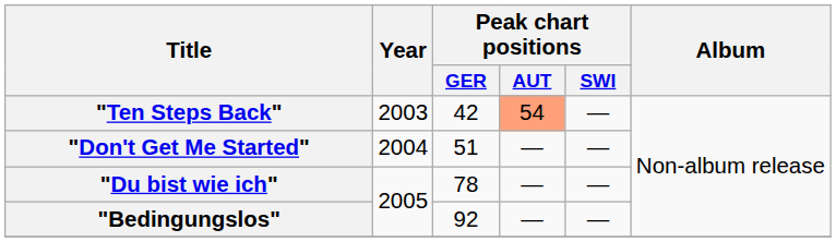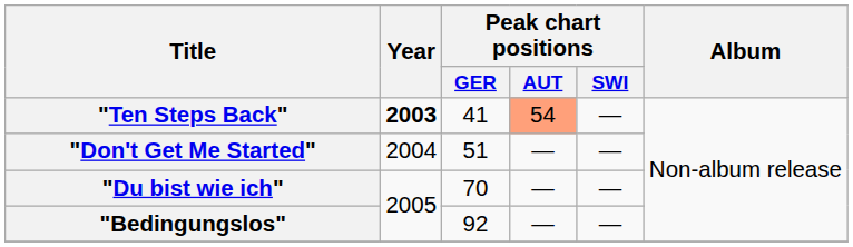"Ten Steps Back" | Year: normal -> bold
"Ten Steps Back" | Peak chart positions / GER: 42 -> 41
"Du bist wie ich" | Peak chart positions / GER: 78 -> 70
